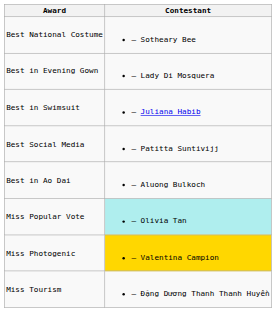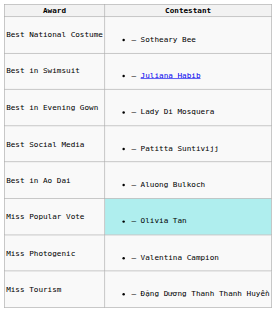rows swapped: Best in Evening Gown <-> Best in Swimsuit
Miss Photogenic | Contestant: gold background -> no background
